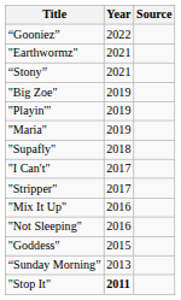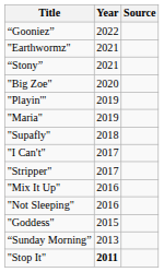"Big Zoe" | Year: 2019 -> 2020
